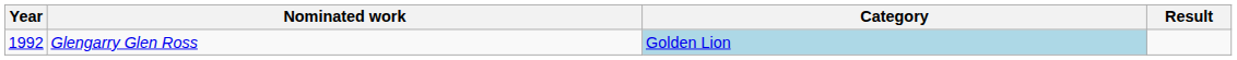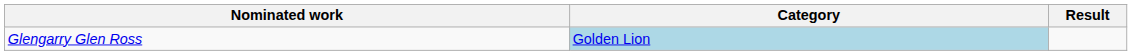- column: Year | 1992
